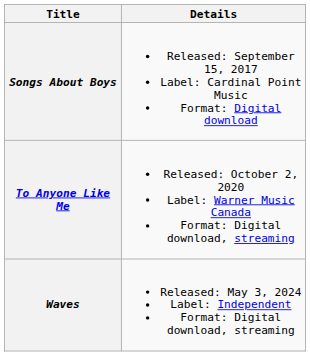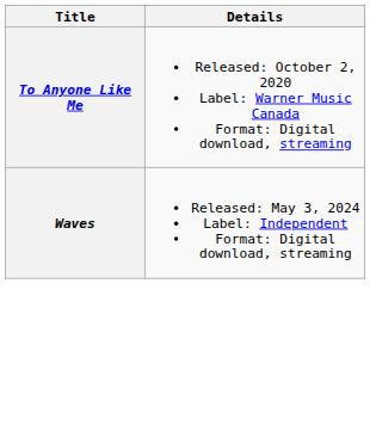- row: Songs About Boys | Released: September 15, 2017 Label: Cardinal Point Music Format: Digital download
